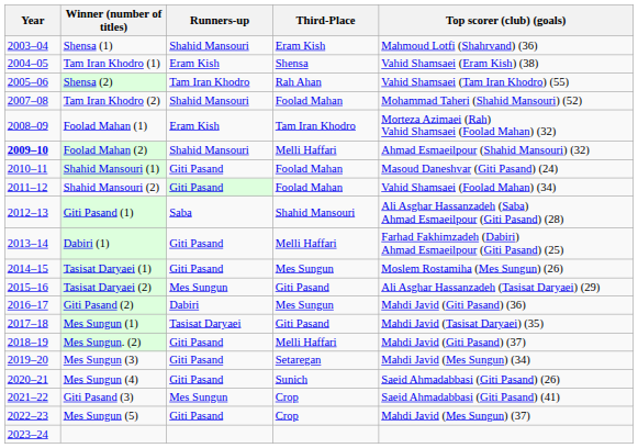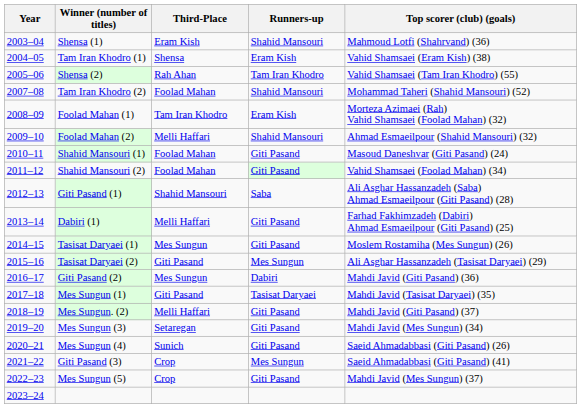columns swapped: Runners-up <-> Third-Place
Foolad Mahan (2) | Year: bold -> normal
